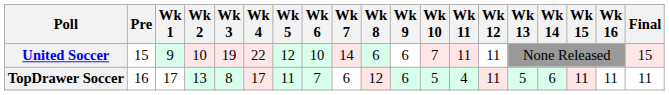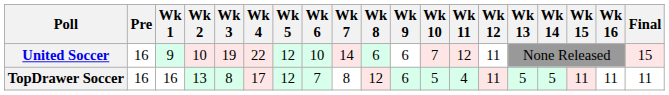United Soccer | Pre: 15 -> 16
United Soccer | Wk 11: 11 -> 12
TopDrawer Soccer | Wk 1: 17 -> 16
TopDrawer Soccer | Wk 5: 11 -> 12
TopDrawer Soccer | Wk 7: 6 -> 8
TopDrawer Soccer | Wk 14: 6 -> 5
